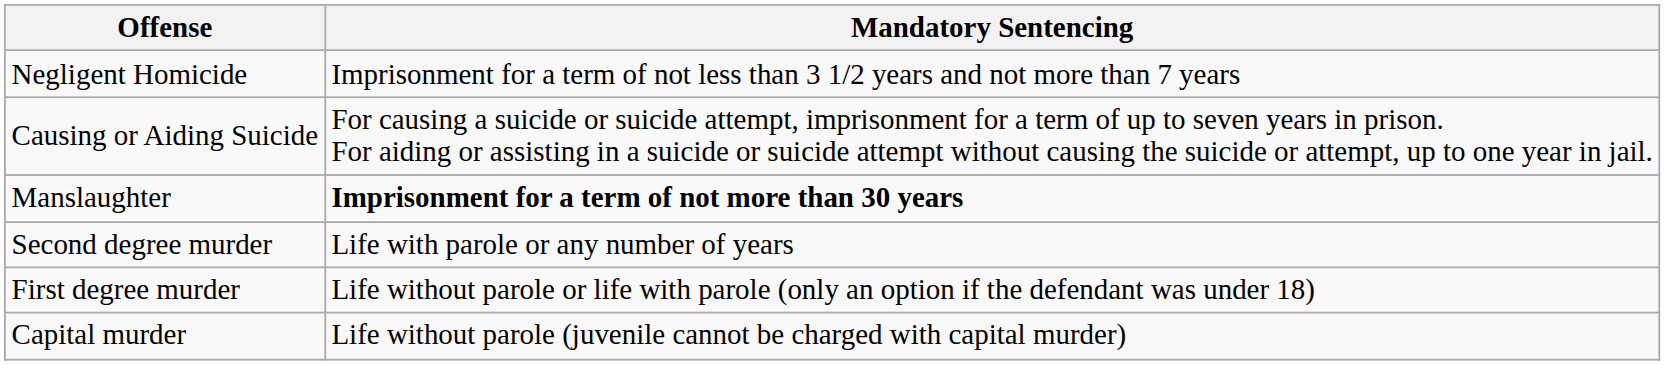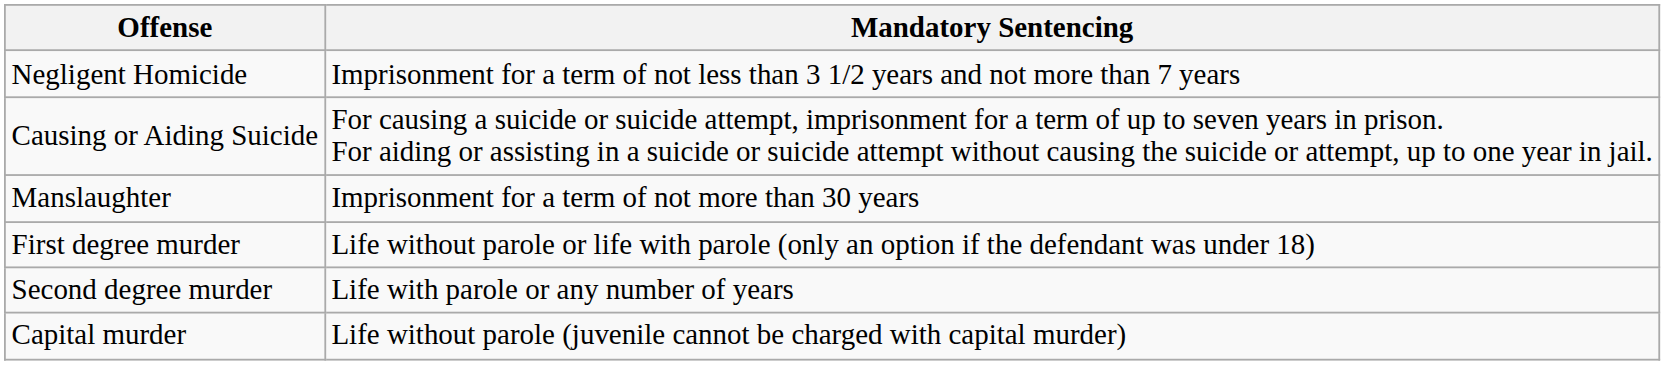Manslaughter | Mandatory Sentencing: bold -> normal
rows swapped: Second degree murder <-> First degree murder
